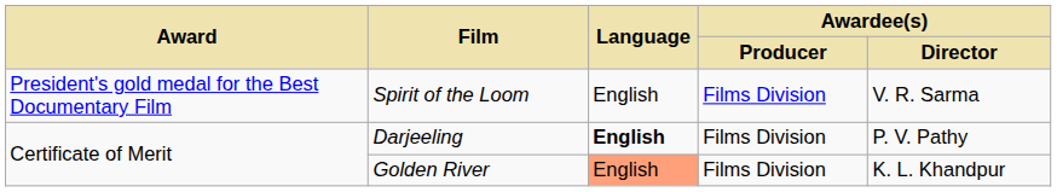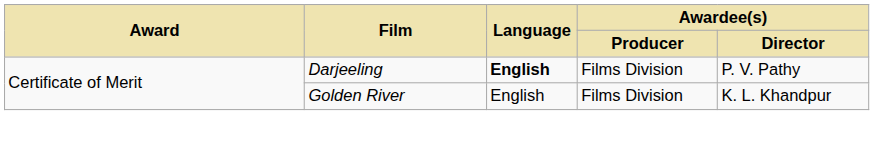- row: President's gold medal for the Best Documentary Film | Spirit of the Loom | English | Films Division | V. R. Sarma
Golden River | Language: lightsalmon background -> no background
